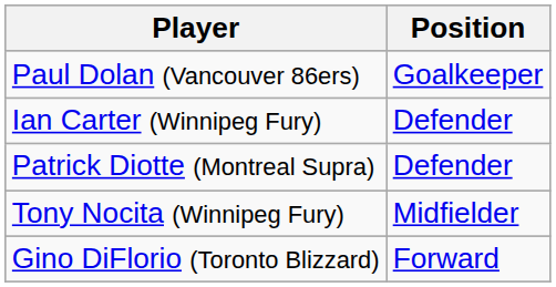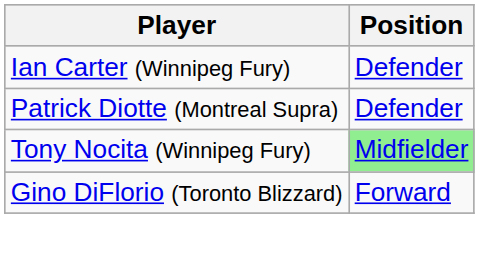- row: Paul Dolan (Vancouver 86ers) | Goalkeeper
Tony Nocita (Winnipeg Fury) | Position: no background -> lightgreen background
